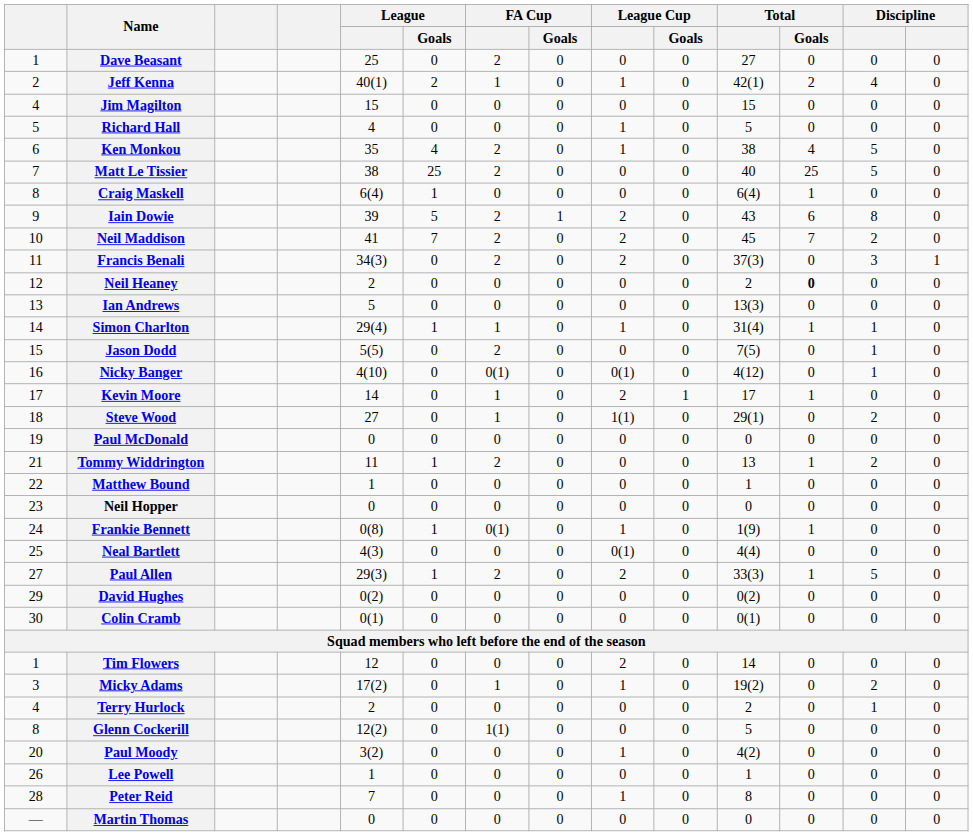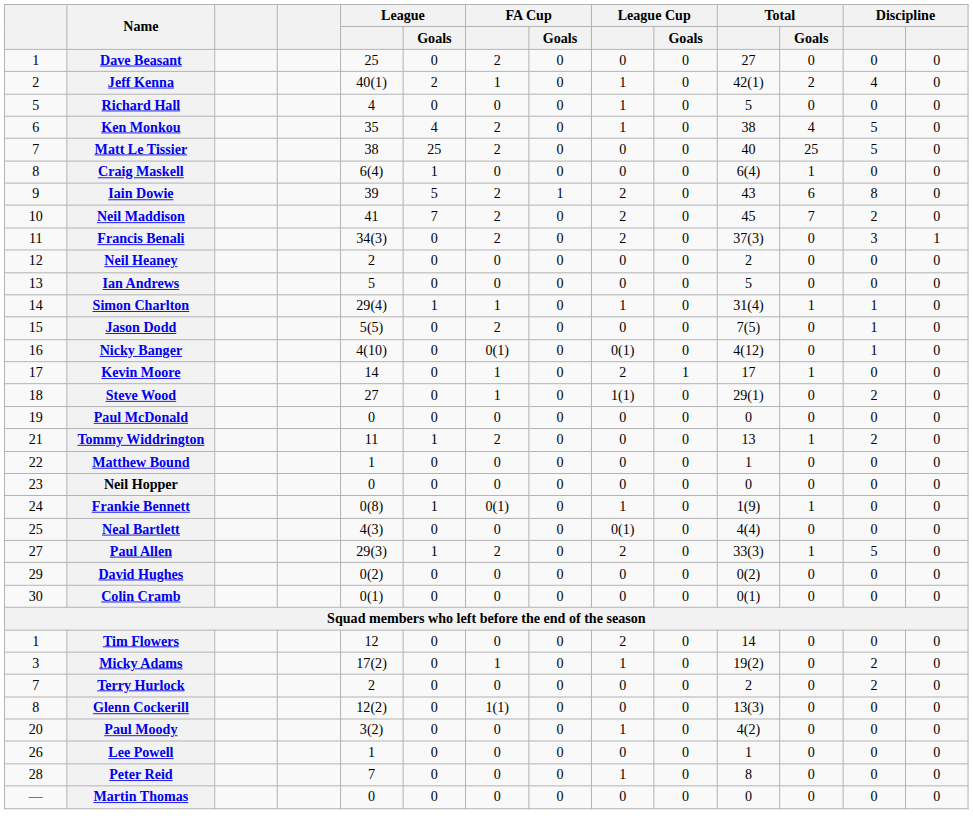- row: 4 | Jim Magilton | 15 | 0 | 0 | 0 | 0 | 0 | 15 | 0 | 0 | 0
Neil Heaney | Total / Goals: bold -> normal
Ian Andrews | Total: 13(3) -> 5
Terry Hurlock | column 1: 4 -> 7
Terry Hurlock | column 13: 1 -> 2
Glenn Cockerill | Total: 5 -> 13(3)
